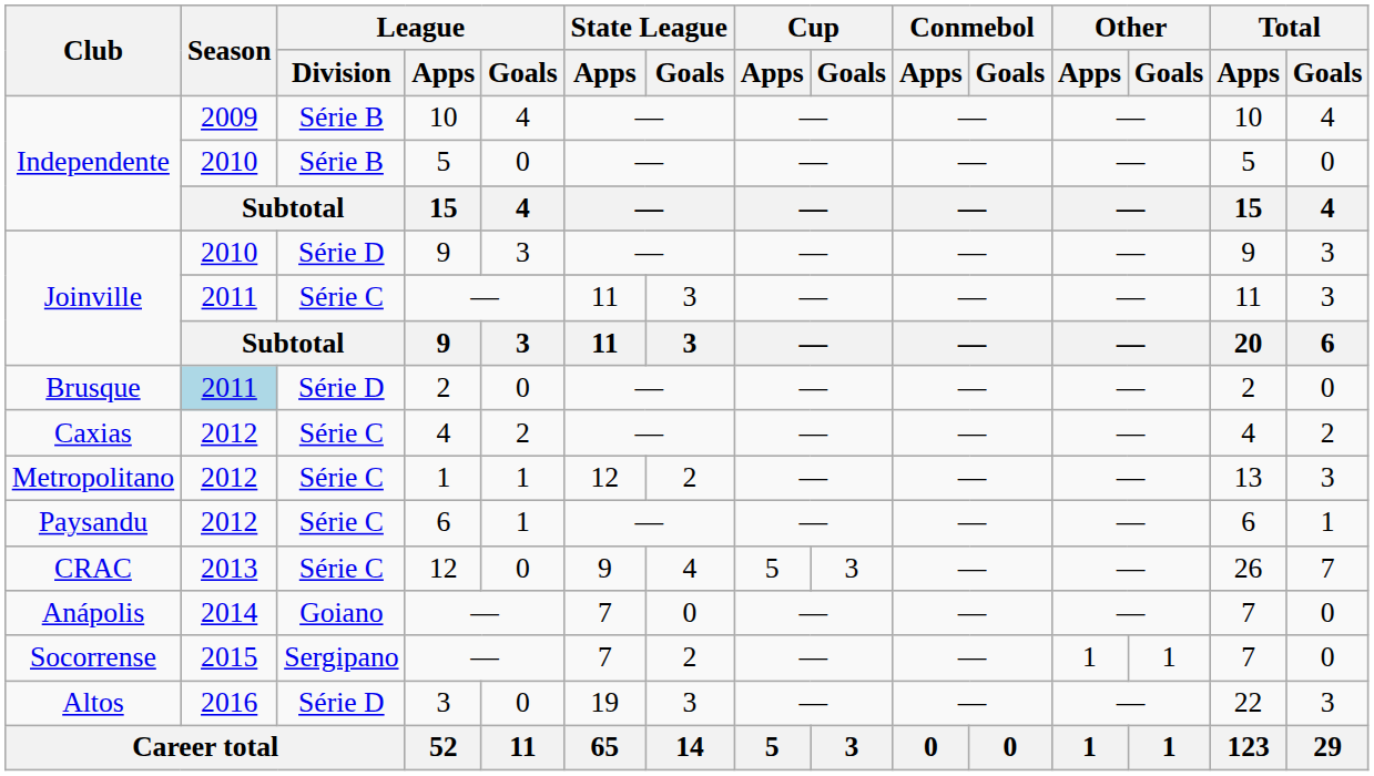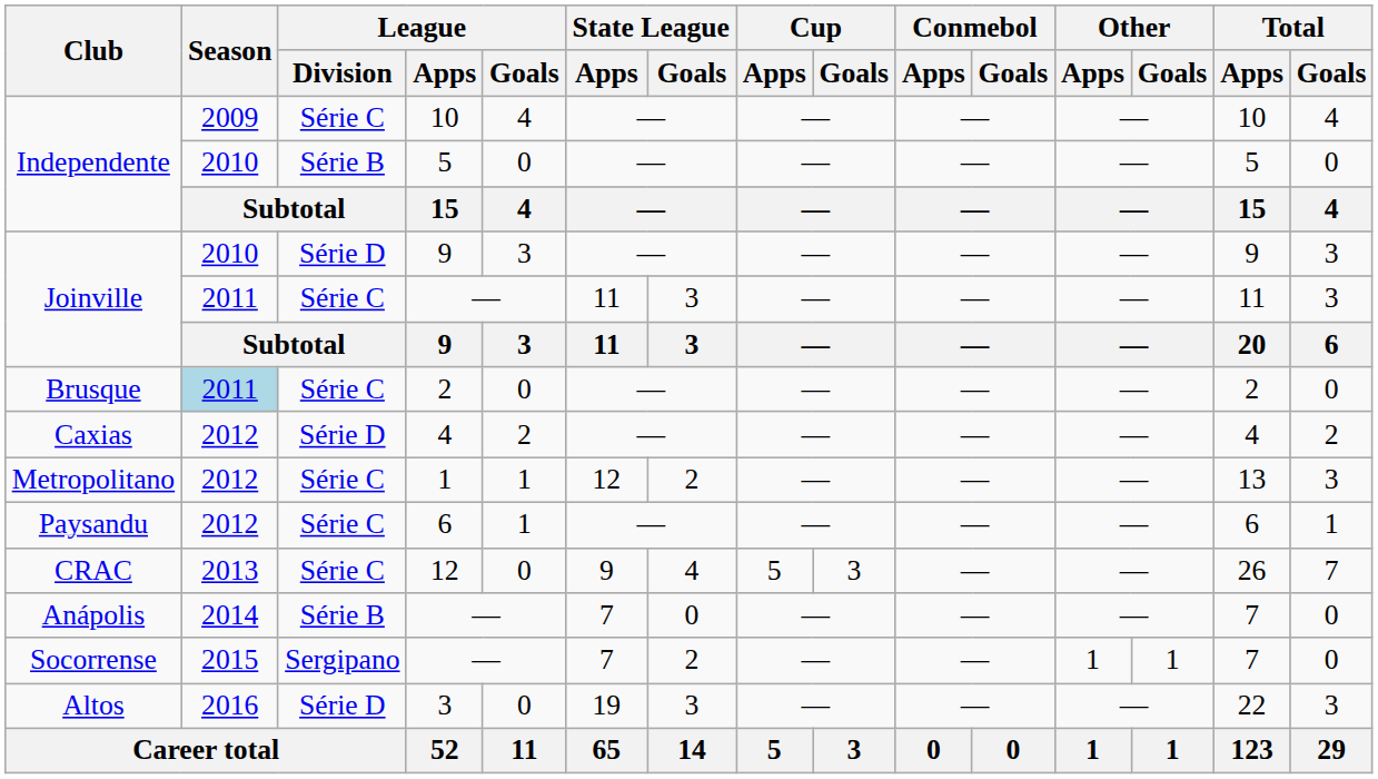Independente / 10 | League / Division: Série B -> Série C
Brusque | League / Division: Série D -> Série C
Caxias | League / Division: Série C -> Série D
Anápolis | League / Division: Goiano -> Série B
